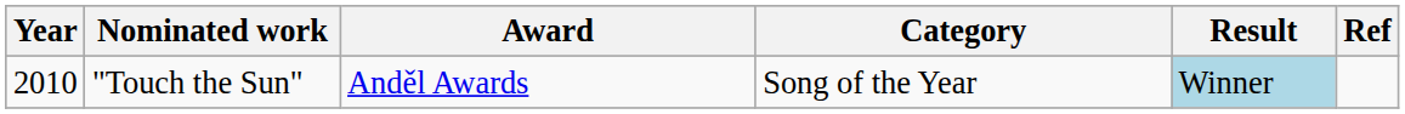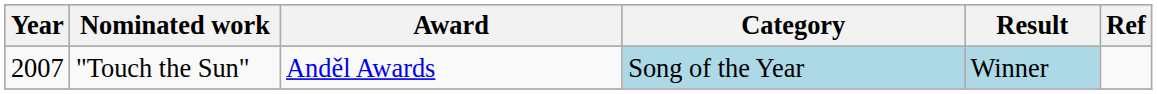"Touch the Sun" | Year: 2010 -> 2007
"Touch the Sun" | Category: no background -> lightblue background
